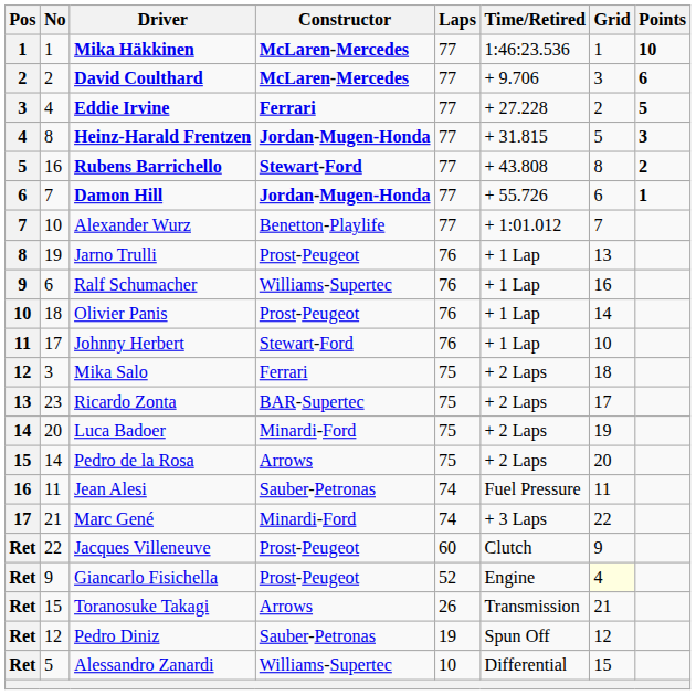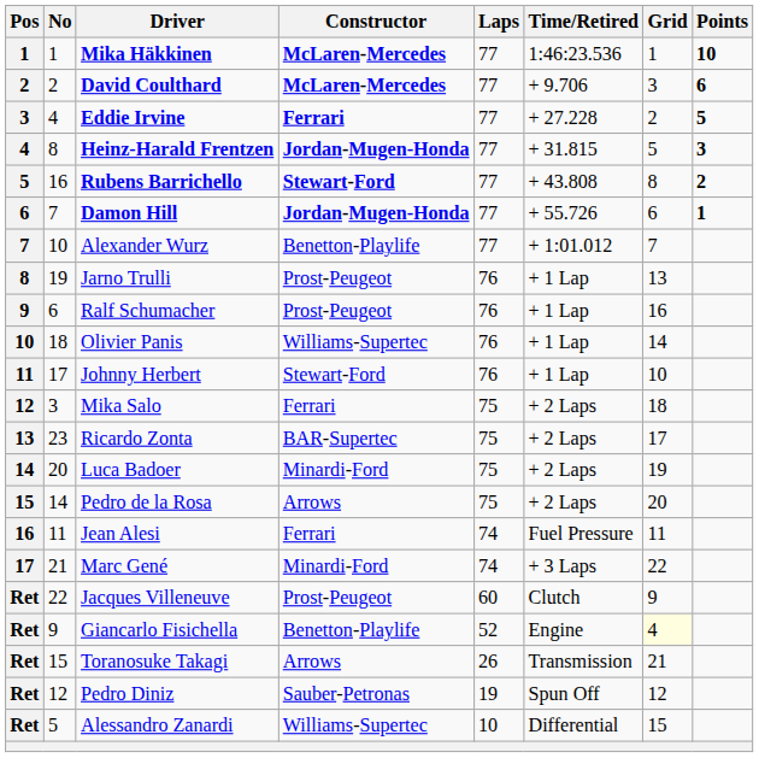Ralf Schumacher | Constructor: Williams-Supertec -> Prost-Peugeot
Olivier Panis | Constructor: Prost-Peugeot -> Williams-Supertec
Jean Alesi | Constructor: Sauber-Petronas -> Ferrari
Giancarlo Fisichella | Constructor: Prost-Peugeot -> Benetton-Playlife
